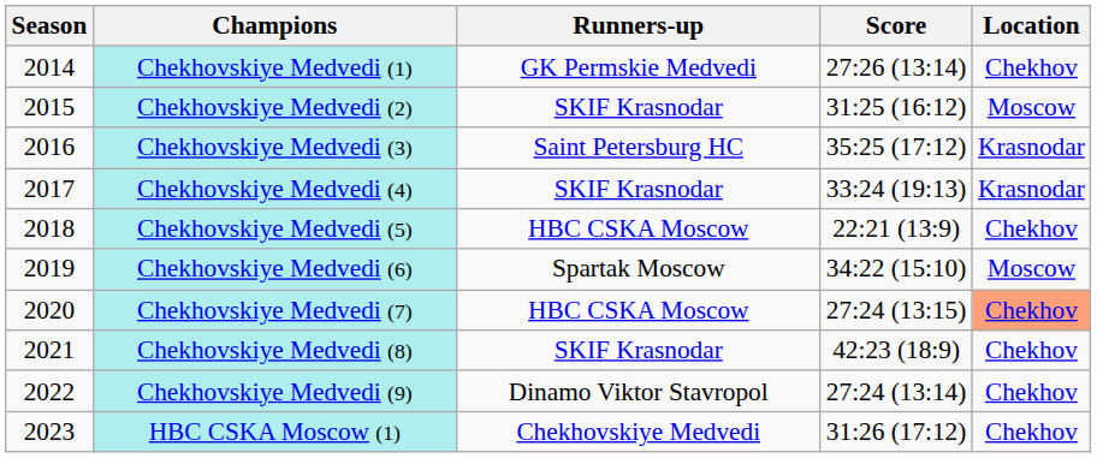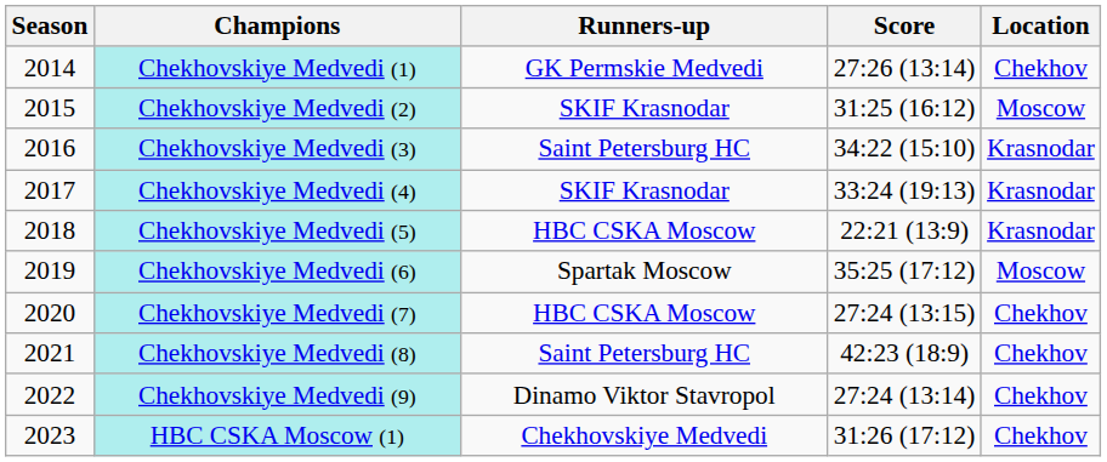Chekhovskiye Medvedi (3) | Score: 35:25 (17:12) -> 34:22 (15:10)
Chekhovskiye Medvedi (5) | Location: Chekhov -> Krasnodar
Chekhovskiye Medvedi (6) | Score: 34:22 (15:10) -> 35:25 (17:12)
Chekhovskiye Medvedi (7) | Location: lightsalmon background -> no background
Chekhovskiye Medvedi (8) | Runners-up: SKIF Krasnodar -> Saint Petersburg HC
